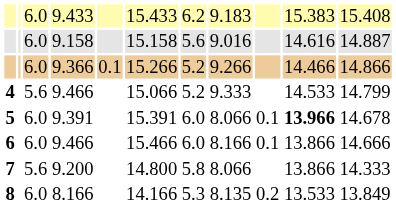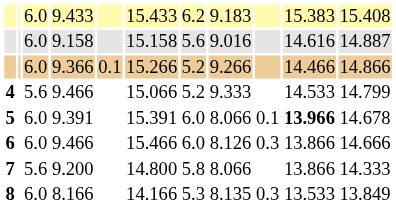6 | column 8: 8.166 -> 8.126
6 | column 9: 0.1 -> 0.3
8 | column 9: 0.2 -> 0.3
